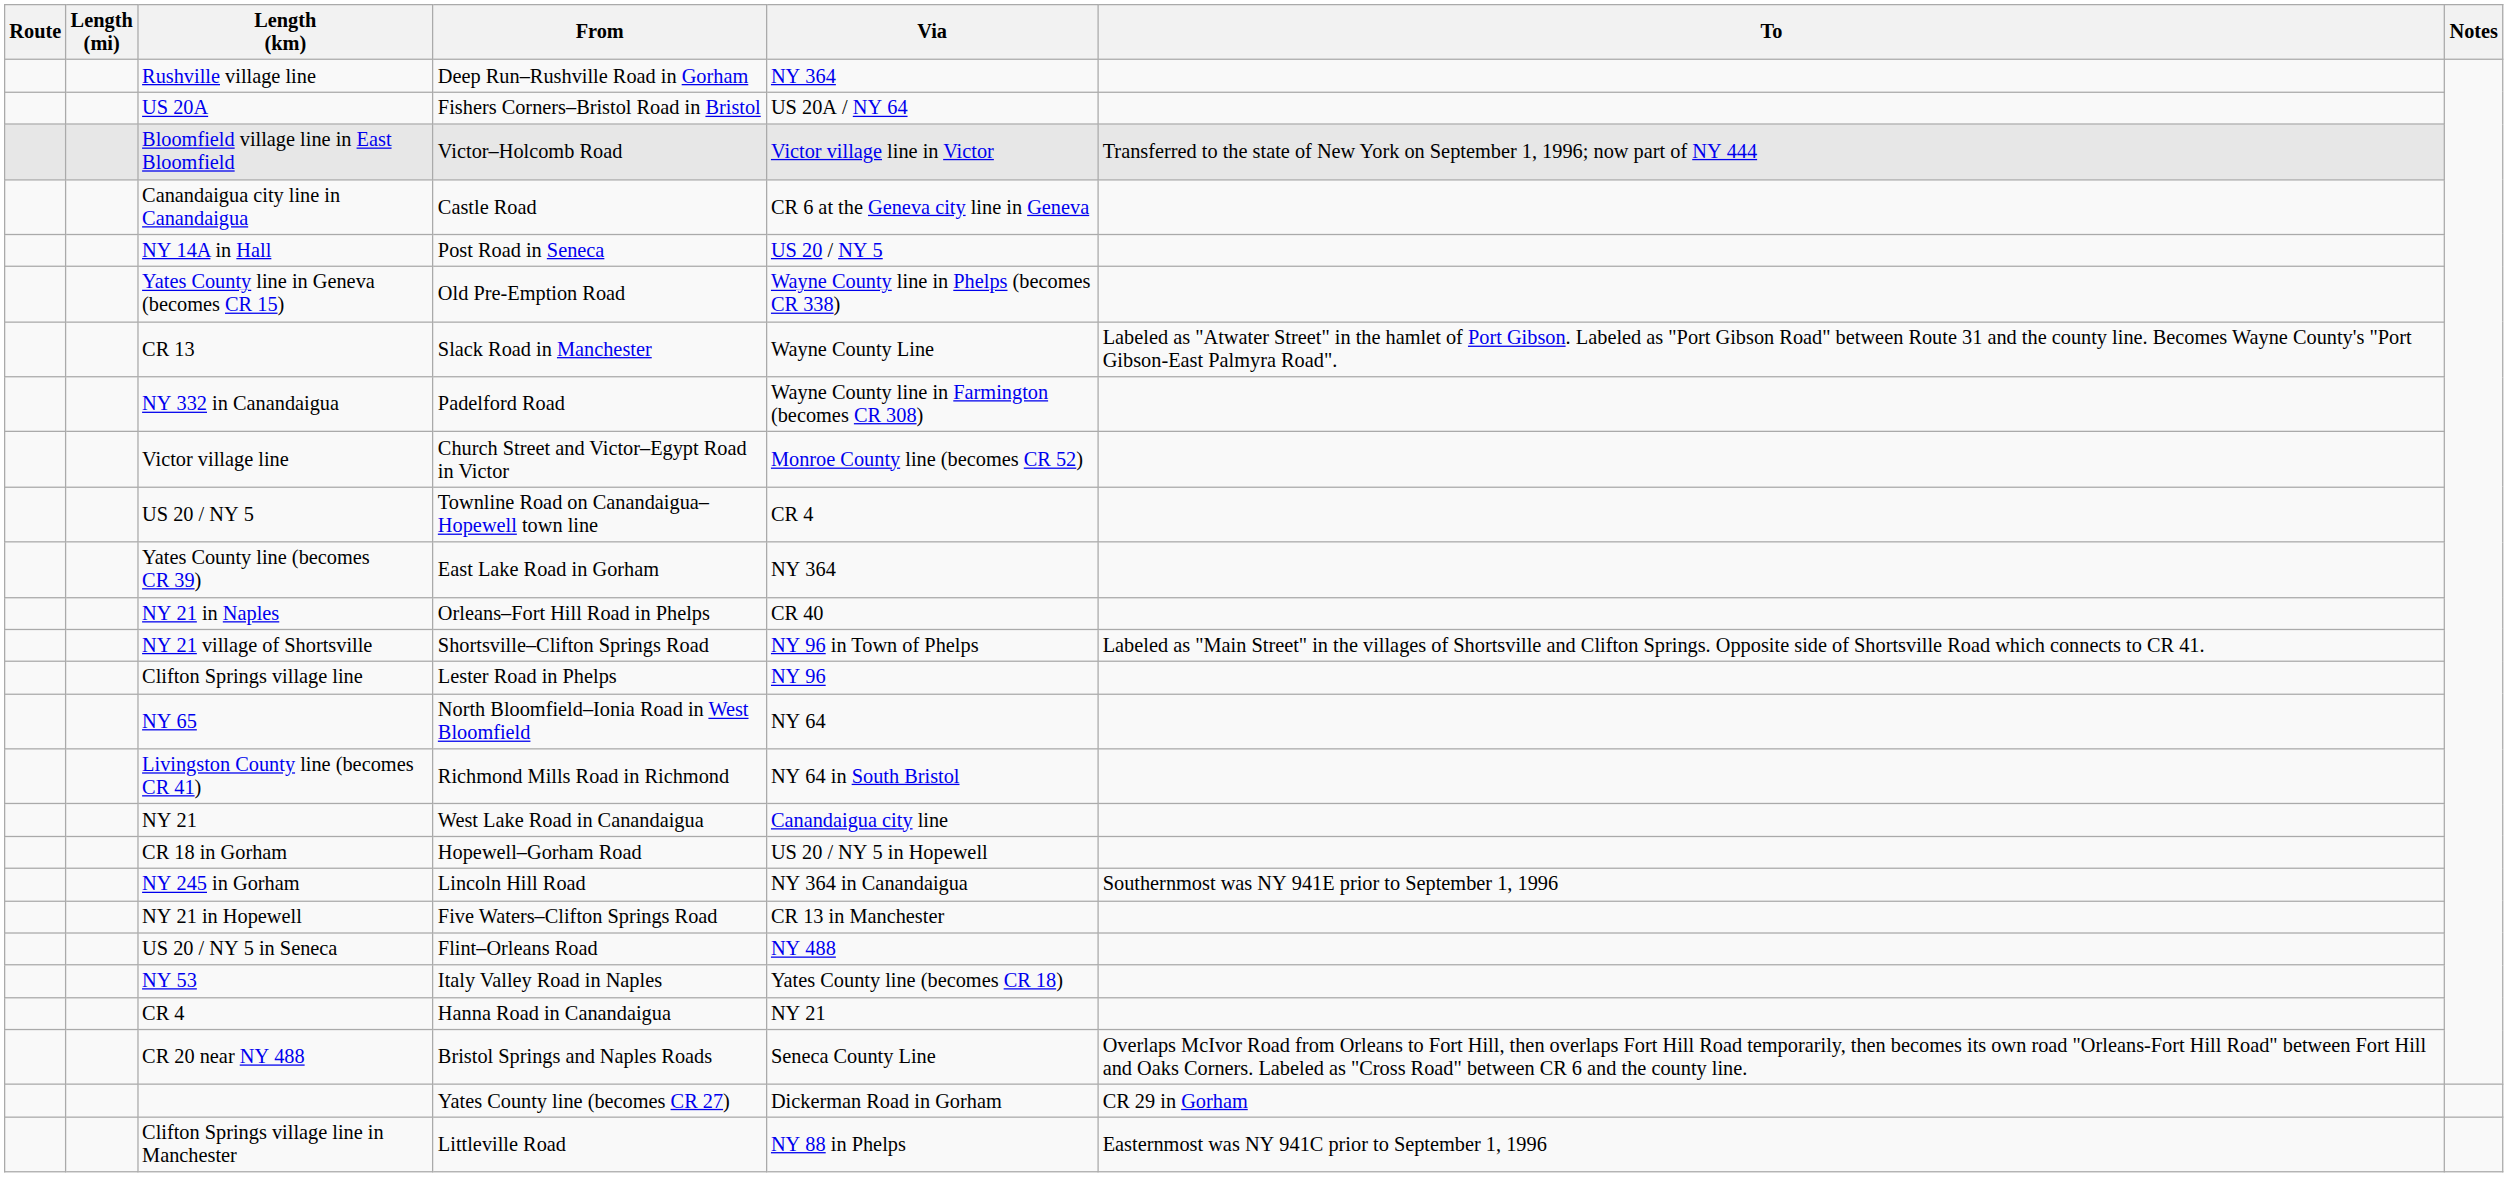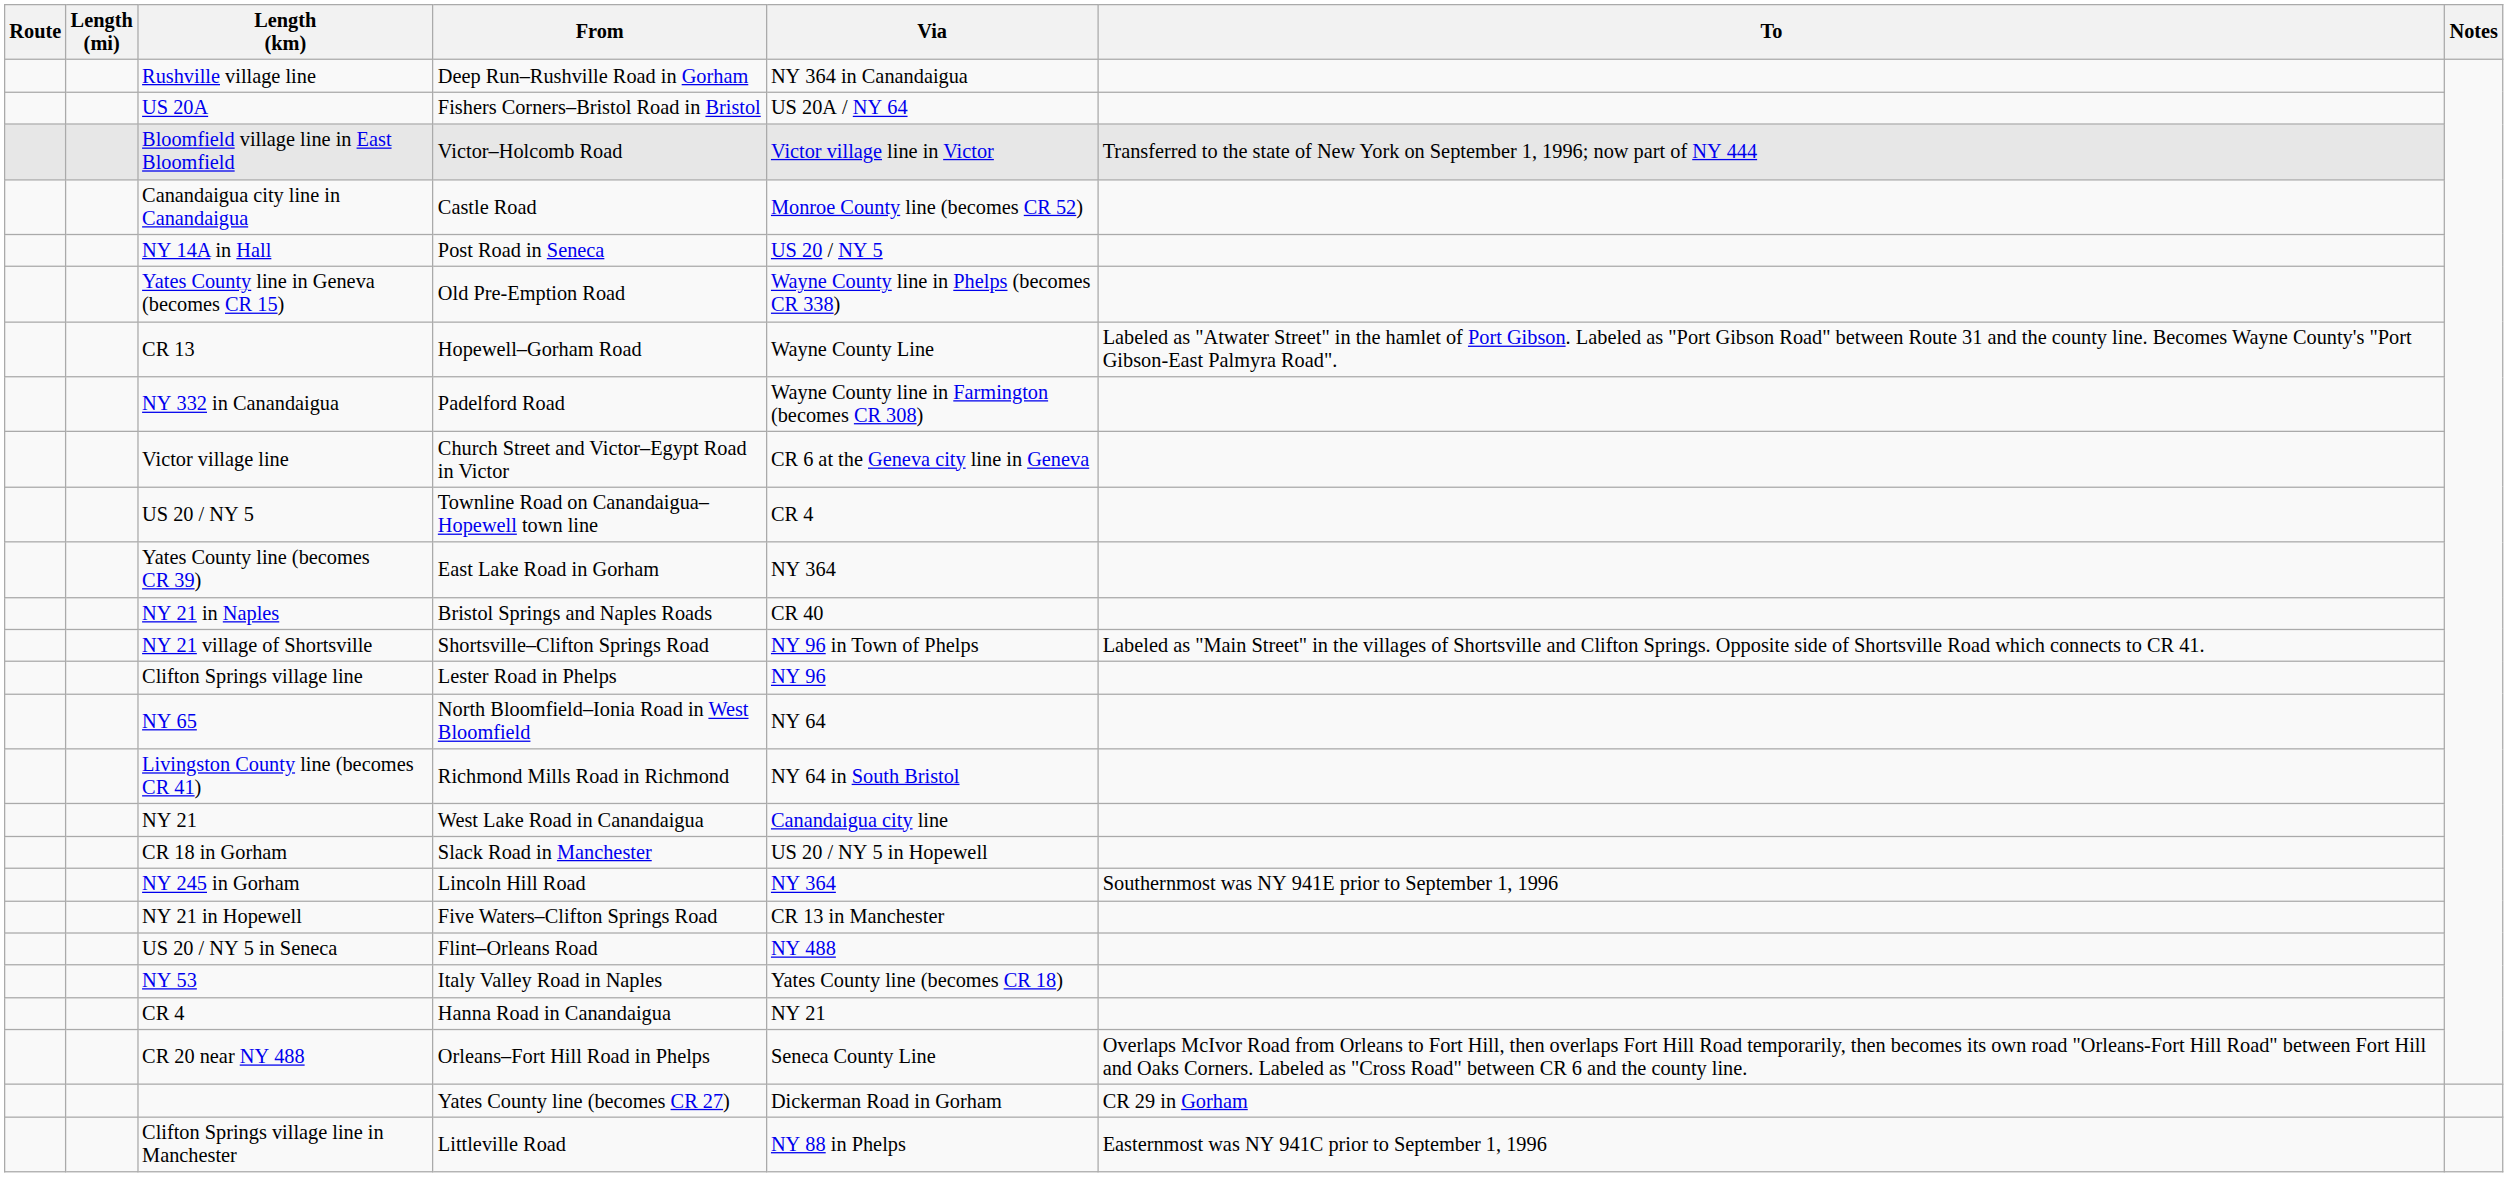Rushville village line | Via: NY 364 -> NY 364 in Canandaigua
Canandaigua city line in Canandaigua | Via: CR 6 at the Geneva city line in Geneva -> Monroe County line (becomes CR 52)
CR 13 | From: Slack Road in Manchester -> Hopewell–Gorham Road
Victor village line | Via: Monroe County line (becomes CR 52) -> CR 6 at the Geneva city line in Geneva
NY 21 in Naples | From: Orleans–Fort Hill Road in Phelps -> Bristol Springs and Naples Roads
CR 18 in Gorham | From: Hopewell–Gorham Road -> Slack Road in Manchester
NY 245 in Gorham | Via: NY 364 in Canandaigua -> NY 364
CR 20 near NY 488 | From: Bristol Springs and Naples Roads -> Orleans–Fort Hill Road in Phelps
